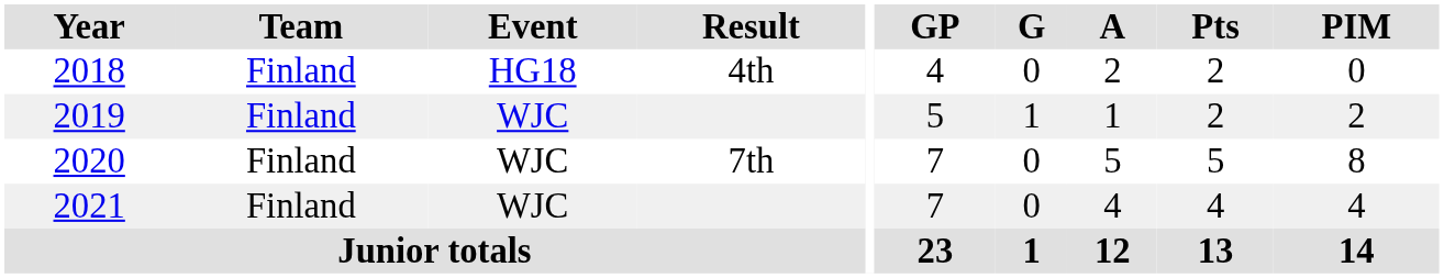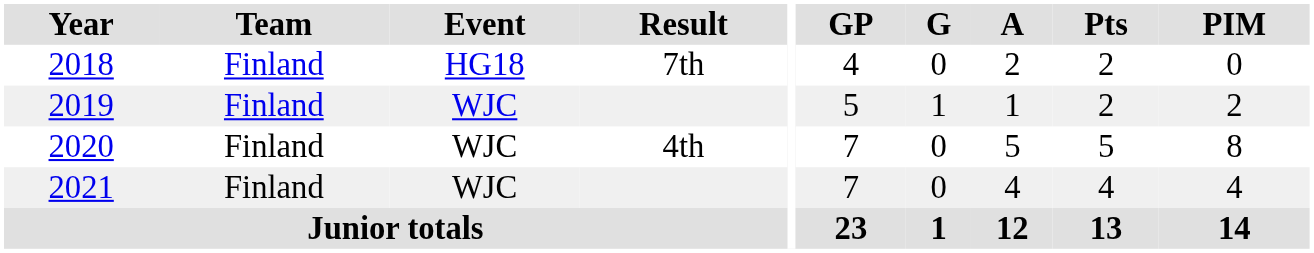2018 | Result: 4th -> 7th
2020 | Result: 7th -> 4th
